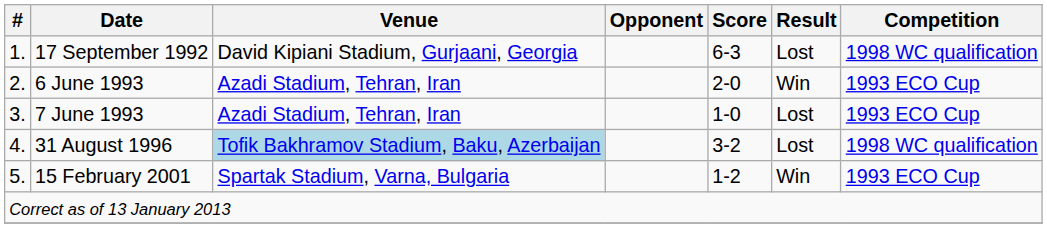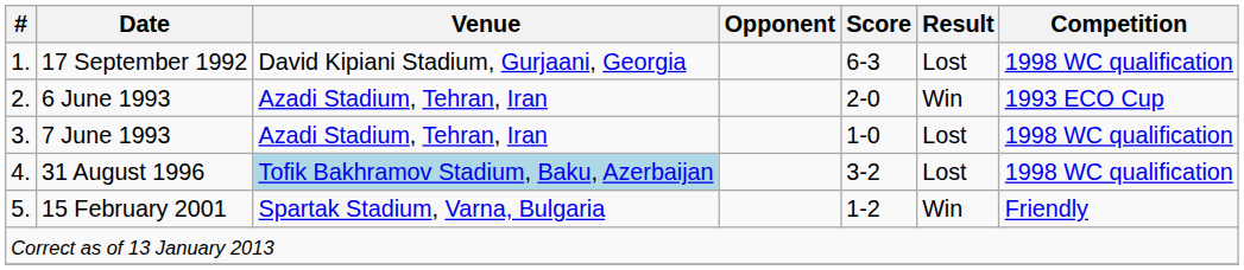7 June 1993 | Competition: 1993 ECO Cup -> 1998 WC qualification
15 February 2001 | Competition: 1993 ECO Cup -> Friendly
